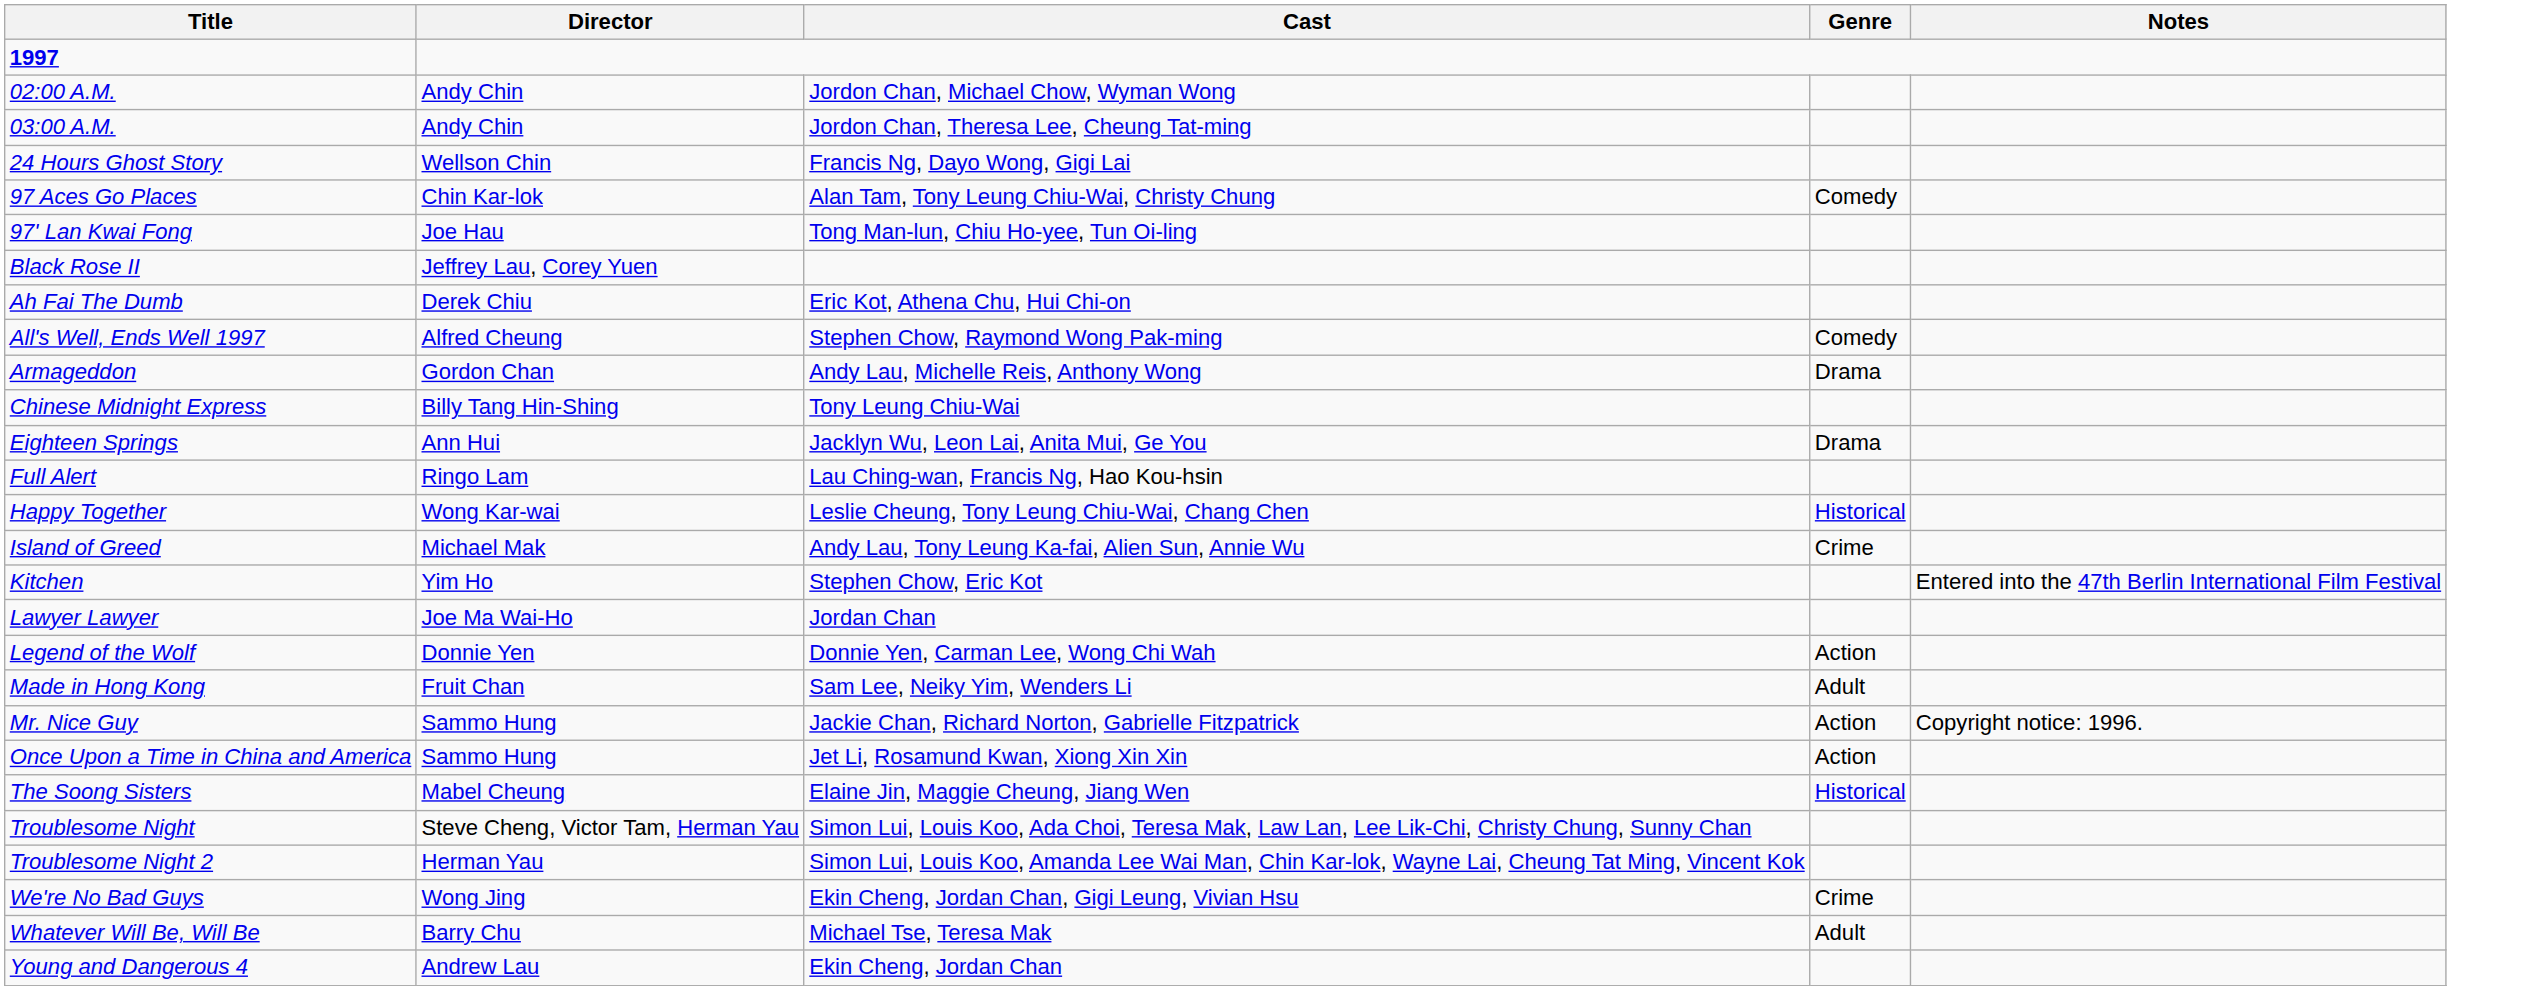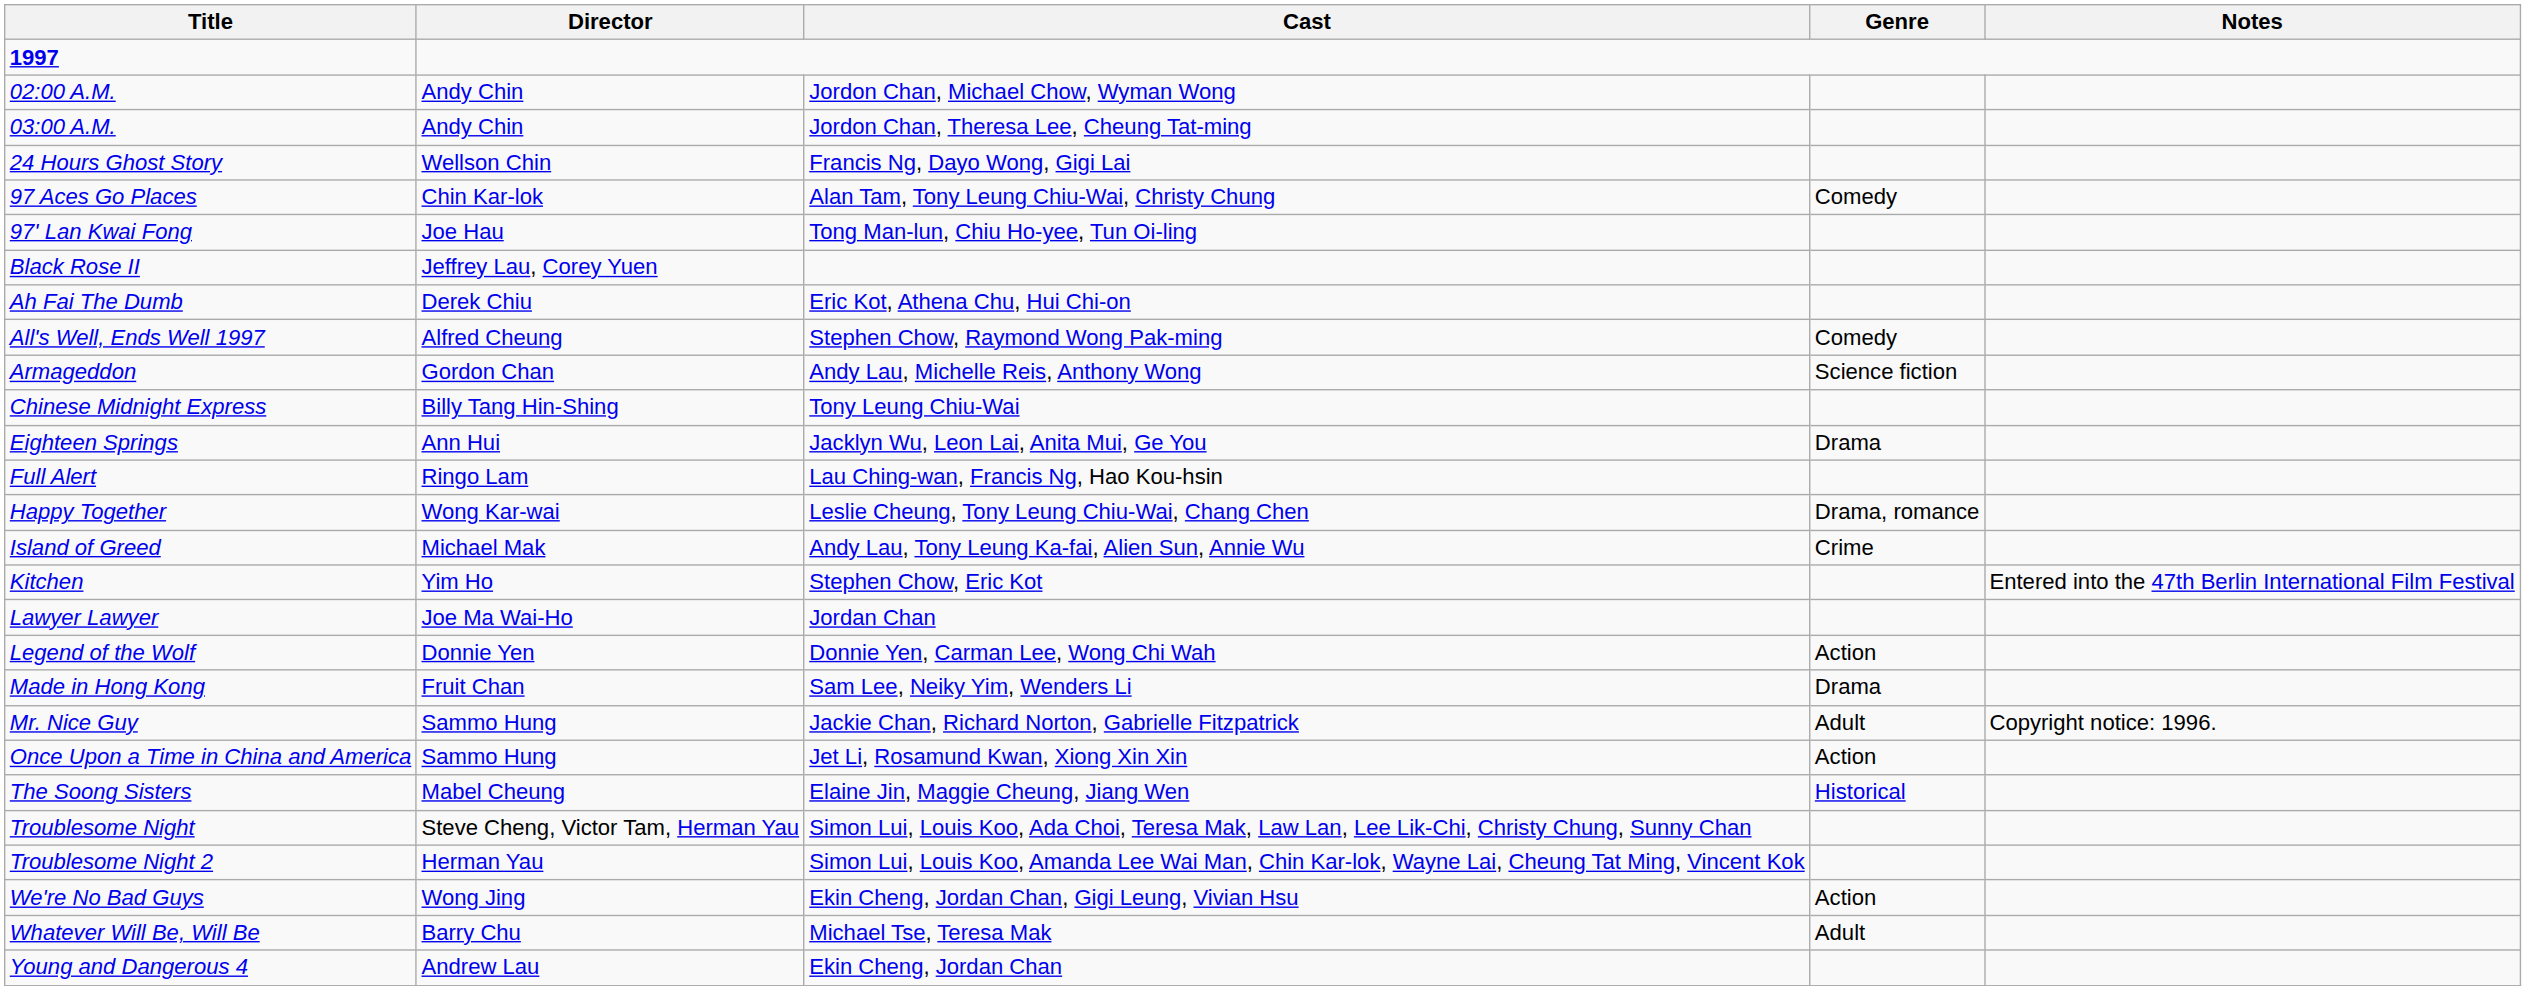Armageddon | Genre: Drama -> Science fiction
Happy Together | Genre: Historical -> Drama, romance
Made in Hong Kong | Genre: Adult -> Drama
Mr. Nice Guy | Genre: Action -> Adult
We're No Bad Guys | Genre: Crime -> Action
